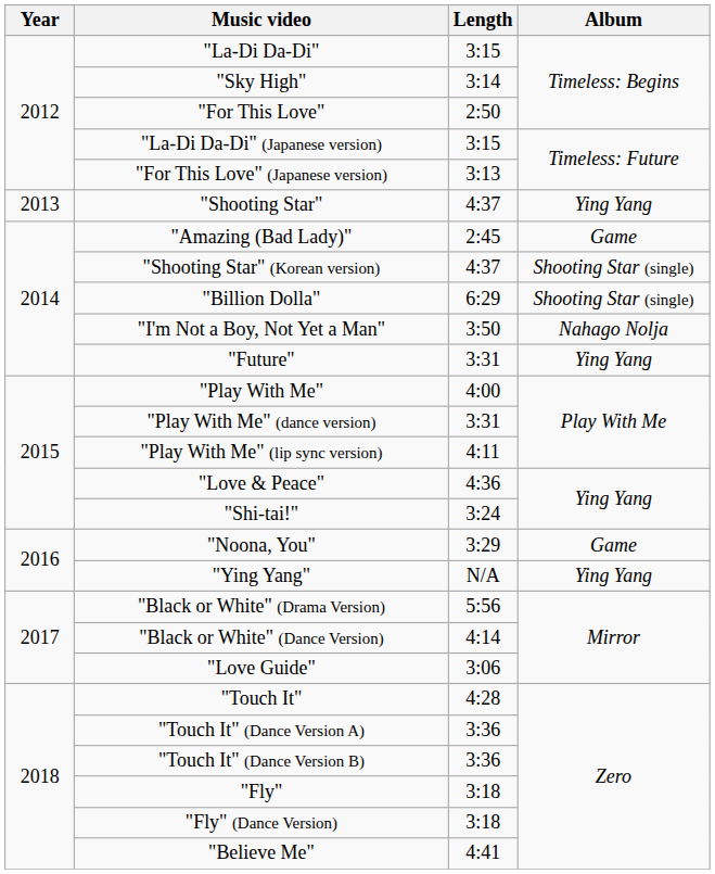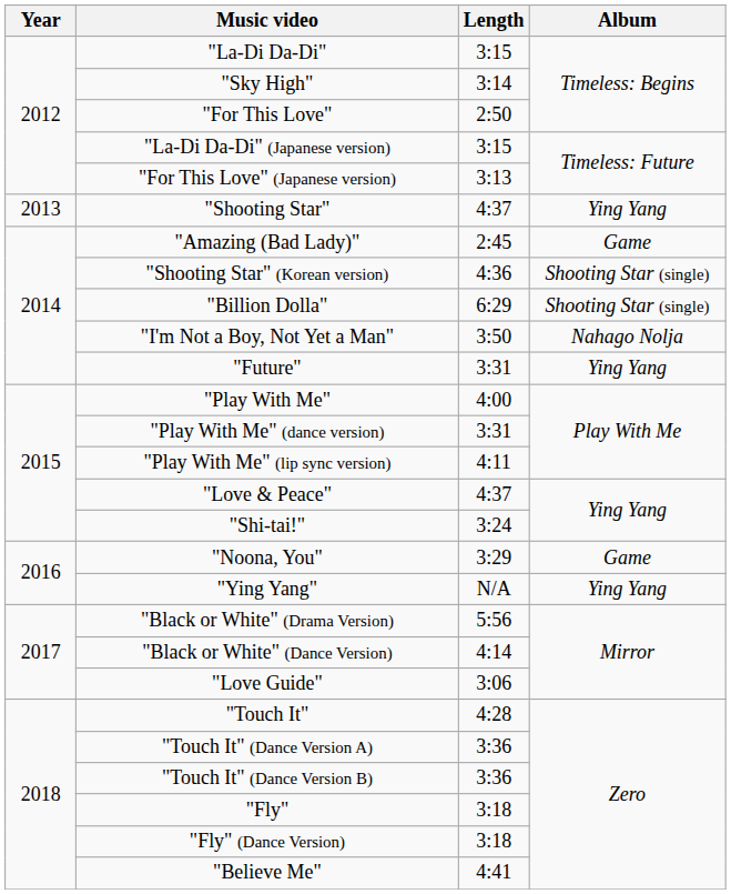"Shooting Star" (Korean version) | Length: 4:37 -> 4:36
"Love & Peace" | Length: 4:36 -> 4:37
